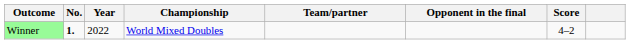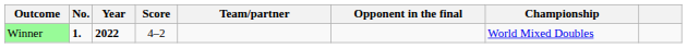columns swapped: Championship <-> Score
Winner | Year: normal -> bold
